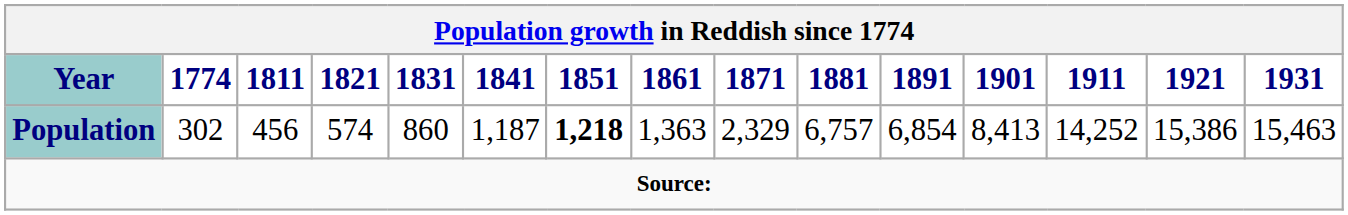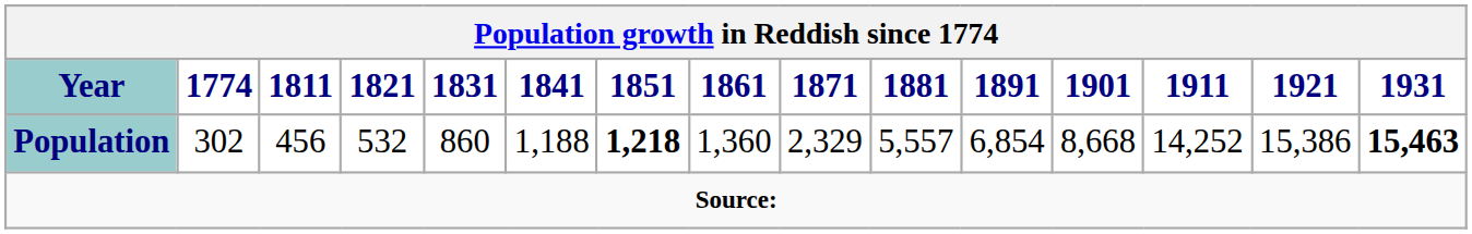Population | 1821: 574 -> 532
Population | 1841: 1,187 -> 1,188
Population | 1861: 1,363 -> 1,360
Population | 1881: 6,757 -> 5,557
Population | 1901: 8,413 -> 8,668
Population | 1931: normal -> bold
